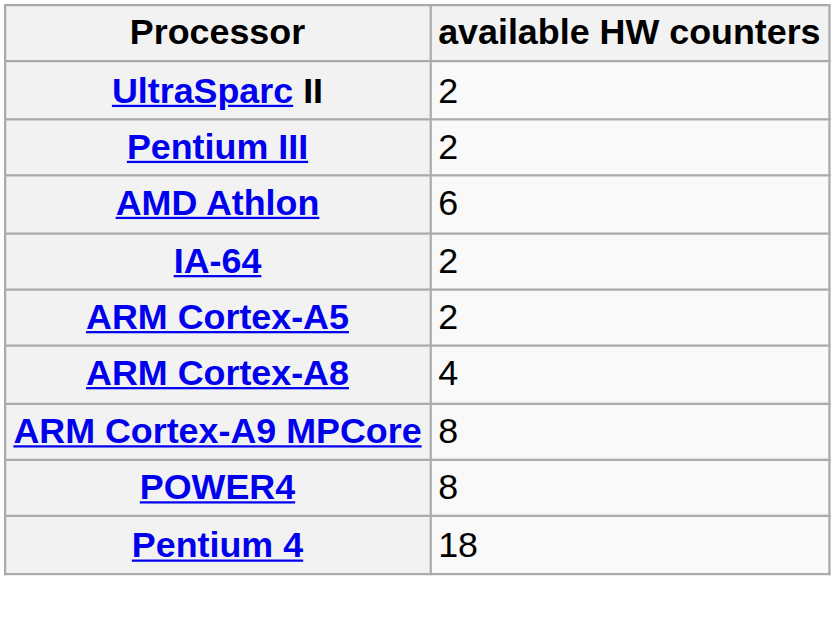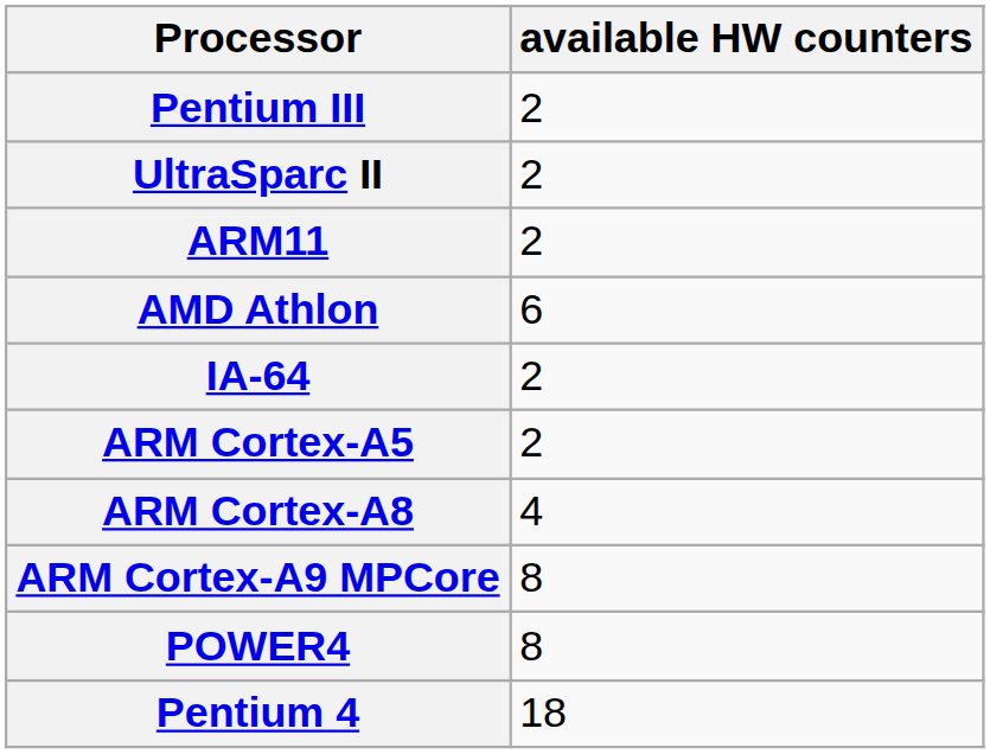rows swapped: UltraSparc II <-> Pentium III
+ row: ARM11 | 2
